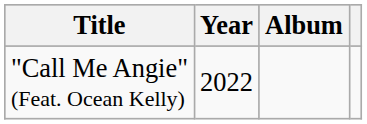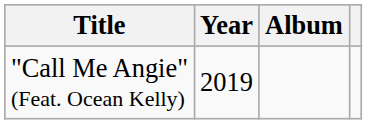"Call Me Angie" (Feat. Ocean Kelly) | Year: 2022 -> 2019
